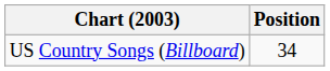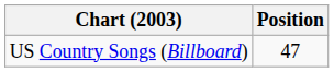US Country Songs (Billboard) | Position: 34 -> 47
